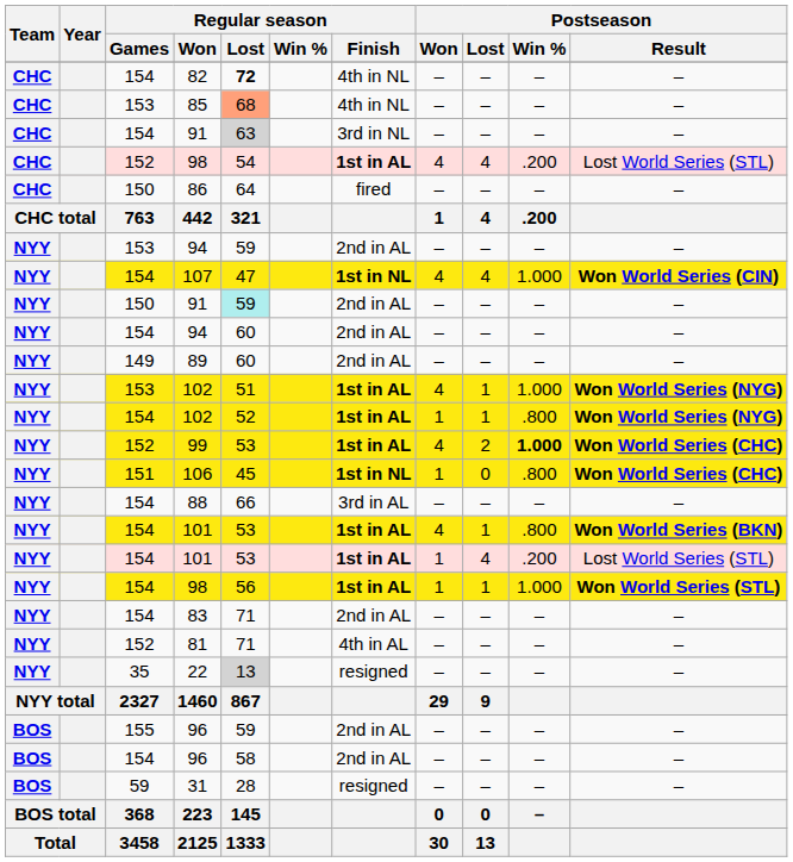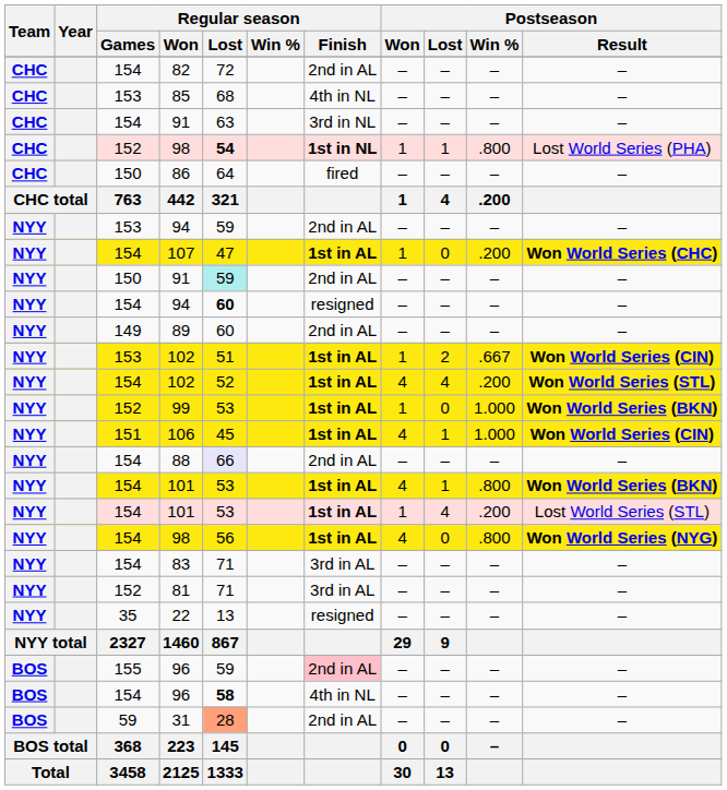82 | Regular season / Lost: bold -> normal
82 | Regular season / Finish: 4th in NL -> 2nd in AL
85 | Regular season / Lost: lightsalmon background -> no background
154 / 91 | Regular season / Lost: lightgrey background -> no background
152 / 98 | Regular season / Lost: normal -> bold
152 / 98 | Regular season / Finish: 1st in AL -> 1st in NL
152 / 98 | Postseason / Won: 4 -> 1
152 / 98 | Postseason / Lost: 4 -> 1
152 / 98 | Postseason / Win %: .200 -> .800
152 / 98 | Postseason / Result: Lost World Series (STL) -> Lost World Series (PHA)
107 | Regular season / Finish: 1st in NL -> 1st in AL
107 | Postseason / Won: 4 -> 1
107 | Postseason / Lost: 4 -> 0
107 | Postseason / Win %: 1.000 -> .200
107 | Postseason / Result: Won World Series (CIN) -> Won World Series (CHC)
154 / 94 | Regular season / Lost: normal -> bold
154 / 94 | Regular season / Finish: 2nd in AL -> resigned
153 / 102 | Postseason / Won: 4 -> 1
153 / 102 | Postseason / Lost: 1 -> 2
153 / 102 | Postseason / Win %: 1.000 -> .667
153 / 102 | Postseason / Result: Won World Series (NYG) -> Won World Series (CIN)
154 / 102 | Postseason / Won: 1 -> 4
154 / 102 | Postseason / Lost: 1 -> 4
154 / 102 | Postseason / Win %: .800 -> .200
154 / 102 | Postseason / Result: Won World Series (NYG) -> Won World Series (STL)
99 | Postseason / Won: 4 -> 1
99 | Postseason / Lost: 2 -> 0
99 | Postseason / Win %: bold -> normal
99 | Postseason / Result: Won World Series (CHC) -> Won World Series (BKN)
106 | Regular season / Finish: 1st in NL -> 1st in AL
106 | Postseason / Won: 1 -> 4
106 | Postseason / Lost: 0 -> 1
106 | Postseason / Win %: .800 -> 1.000
106 | Postseason / Result: Won World Series (CHC) -> Won World Series (CIN)
88 | Regular season / Lost: no background -> lavender background
88 | Regular season / Finish: 3rd in AL -> 2nd in AL
154 / 98 | Postseason / Won: 1 -> 4
154 / 98 | Postseason / Lost: 1 -> 0
154 / 98 | Postseason / Win %: 1.000 -> .800
154 / 98 | Postseason / Result: Won World Series (STL) -> Won World Series (NYG)
83 | Regular season / Finish: 2nd in AL -> 3rd in AL
81 | Regular season / Finish: 4th in AL -> 3rd in AL
22 | Regular season / Lost: lightgrey background -> no background
155 / 96 | Regular season / Finish: no background -> pink background
154 / 96 | Regular season / Lost: normal -> bold
154 / 96 | Regular season / Finish: 2nd in AL -> 4th in NL
31 | Regular season / Lost: no background -> lightsalmon background
31 | Regular season / Finish: resigned -> 2nd in AL
